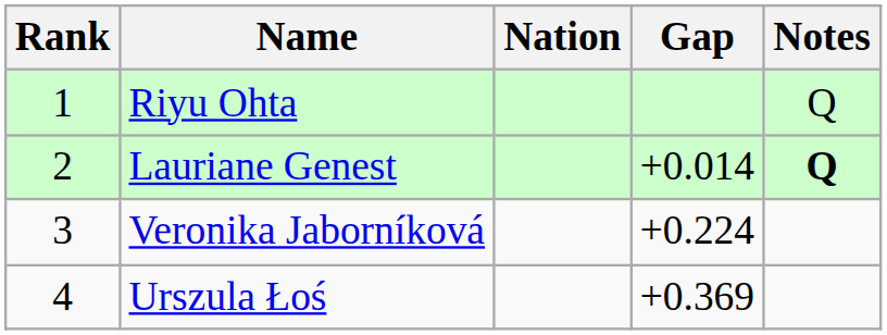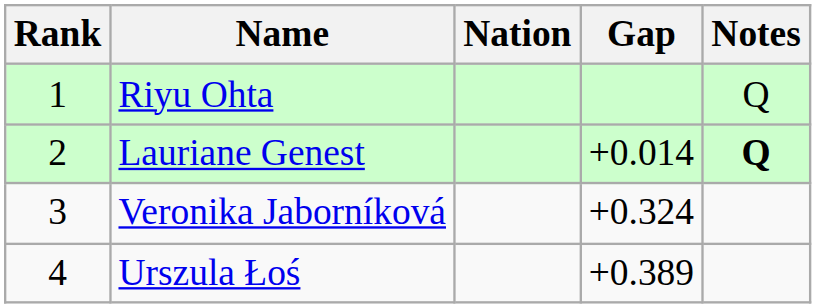Veronika Jaborníková | Gap: +0.224 -> +0.324
Urszula Łoś | Gap: +0.369 -> +0.389
